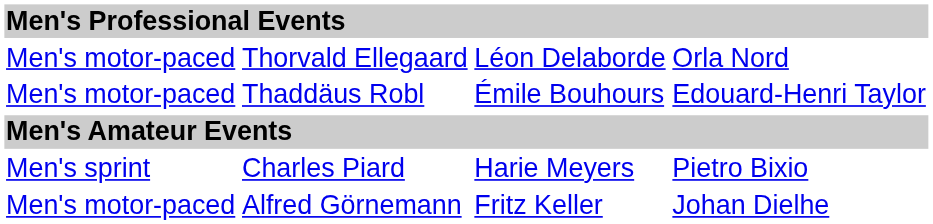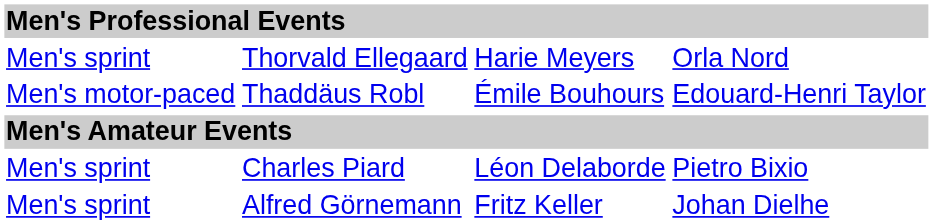Thorvald Ellegaard | column 1: Men's motor-paced -> Men's sprint
Thorvald Ellegaard | column 3: Léon Delaborde -> Harie Meyers
Charles Piard | column 3: Harie Meyers -> Léon Delaborde
Alfred Görnemann | column 1: Men's motor-paced -> Men's sprint
